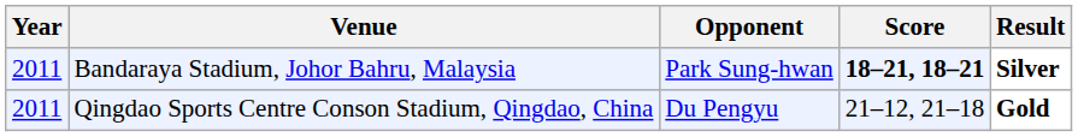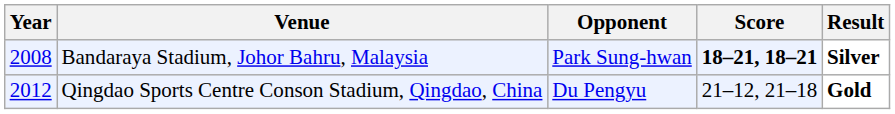Bandaraya Stadium, Johor Bahru, Malaysia | Year: 2011 -> 2008
Qingdao Sports Centre Conson Stadium, Qingdao, China | Year: 2011 -> 2012
